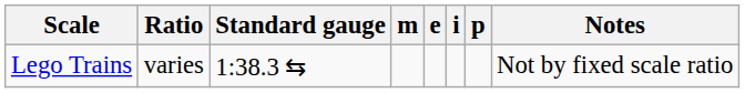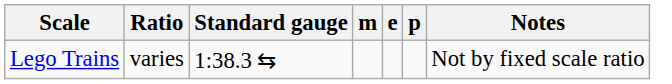- column: i
